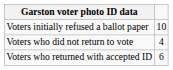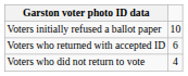rows swapped: Voters who returned with accepted ID <-> Voters who did not return to vote
